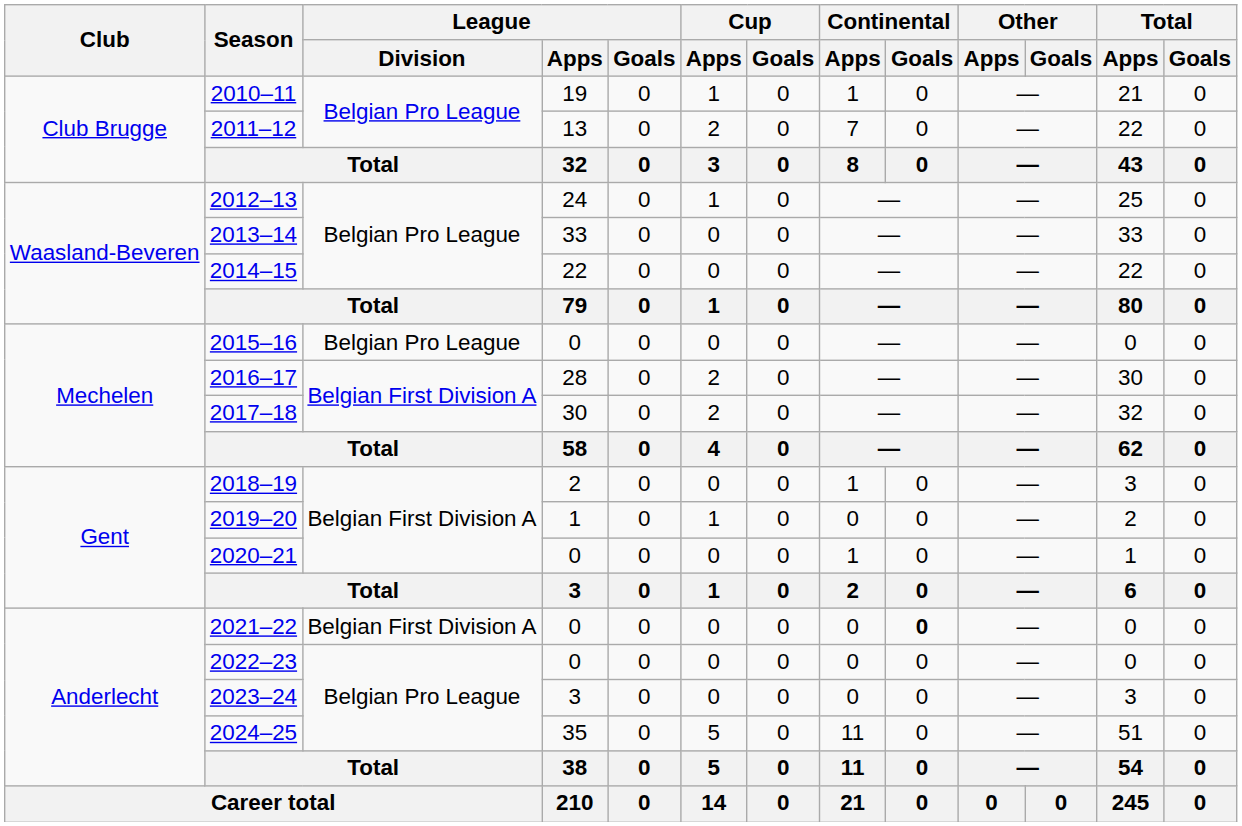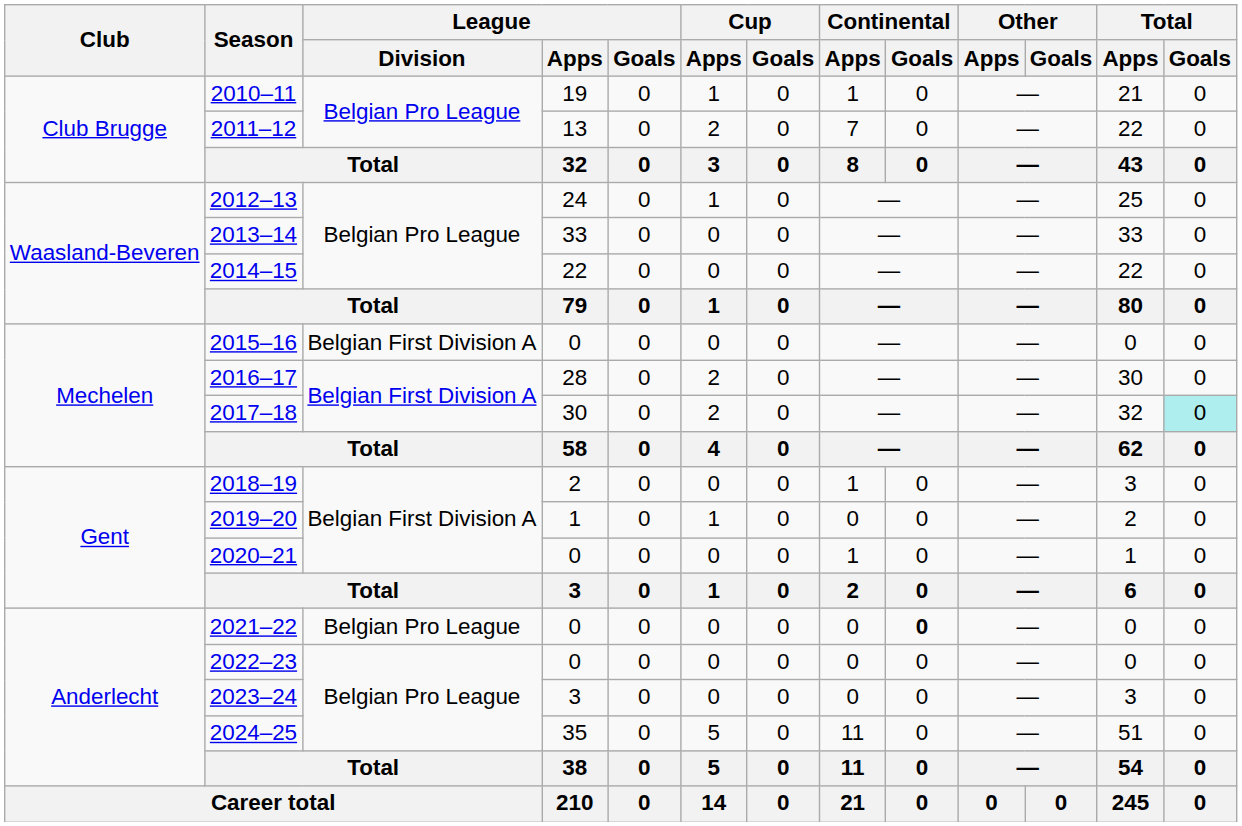2015–16 | League / Division: Belgian Pro League -> Belgian First Division A
2017–18 | Total / Goals: no background -> paleturquoise background
2021–22 | League / Division: Belgian First Division A -> Belgian Pro League
